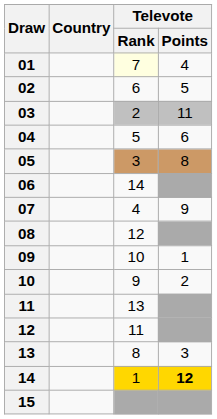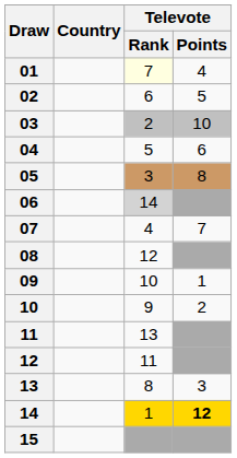03 | Televote / Points: 11 -> 10
06 | Televote / Rank: no background -> lightgrey background
07 | Televote / Points: 9 -> 7
